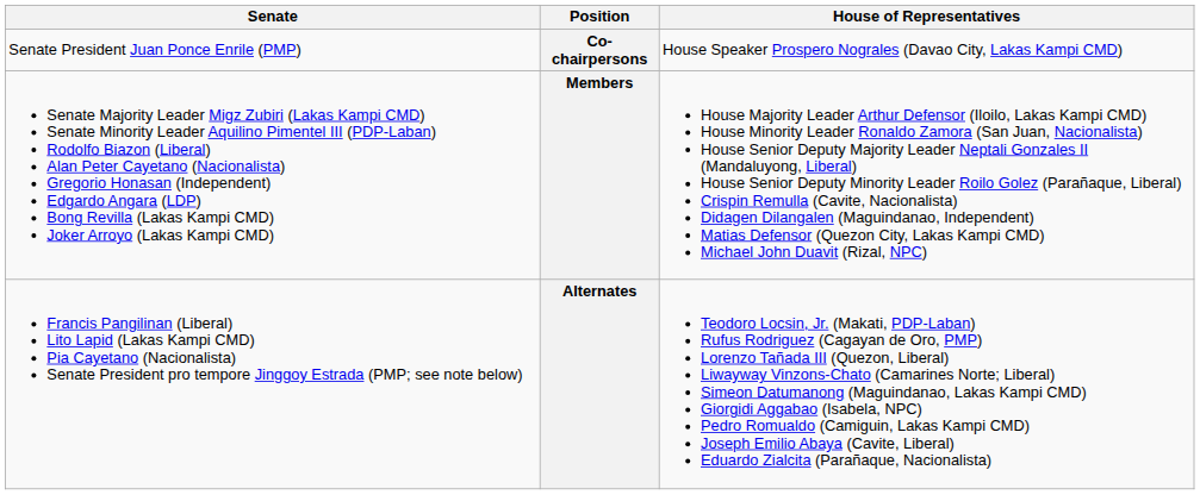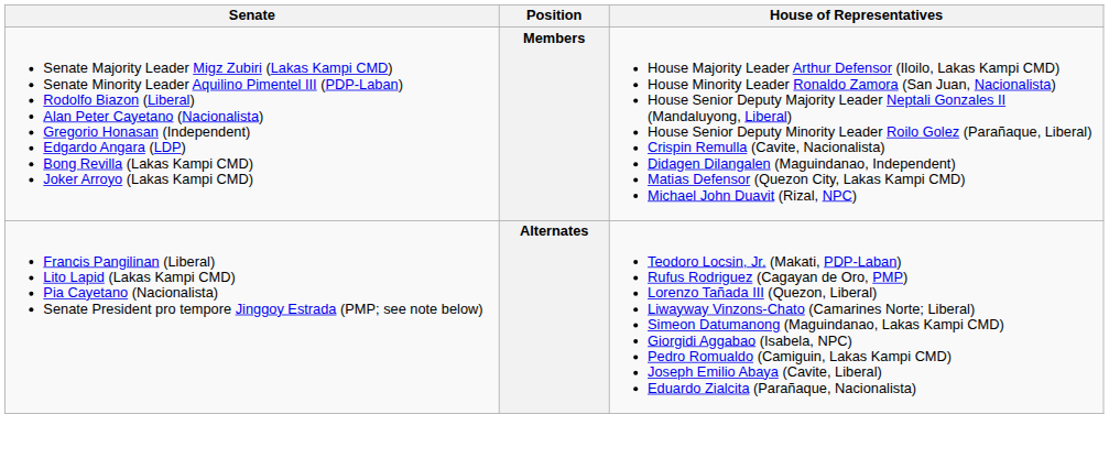- row: Senate President Juan Ponce Enrile (PMP) | Co-chairpersons | House Speaker Prospero Nograles (Davao City, Lakas Kampi CMD)
